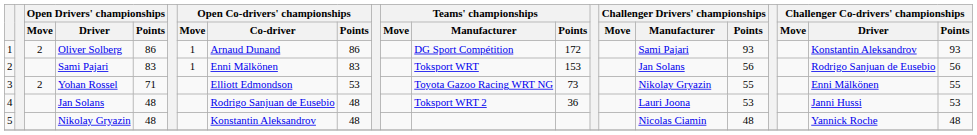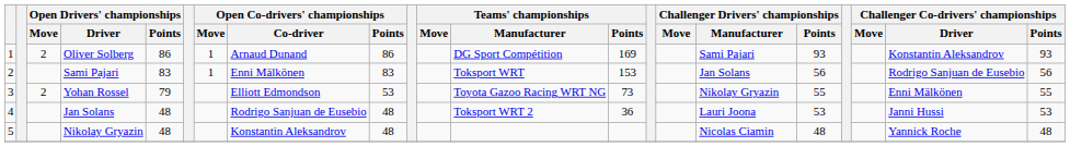Oliver Solberg | Teams' championships / Points: 172 -> 169
Yohan Rossel | Open Drivers' championships / Points: 71 -> 79
